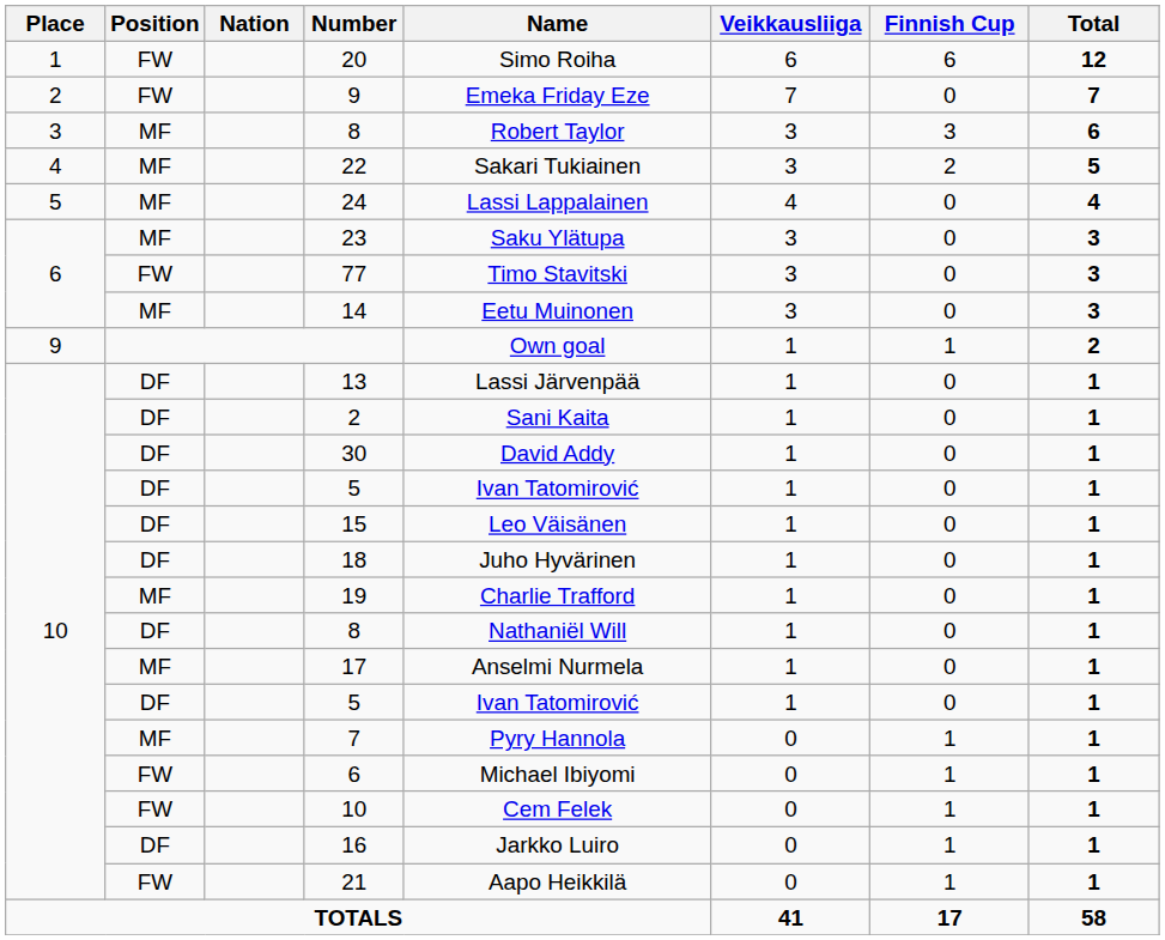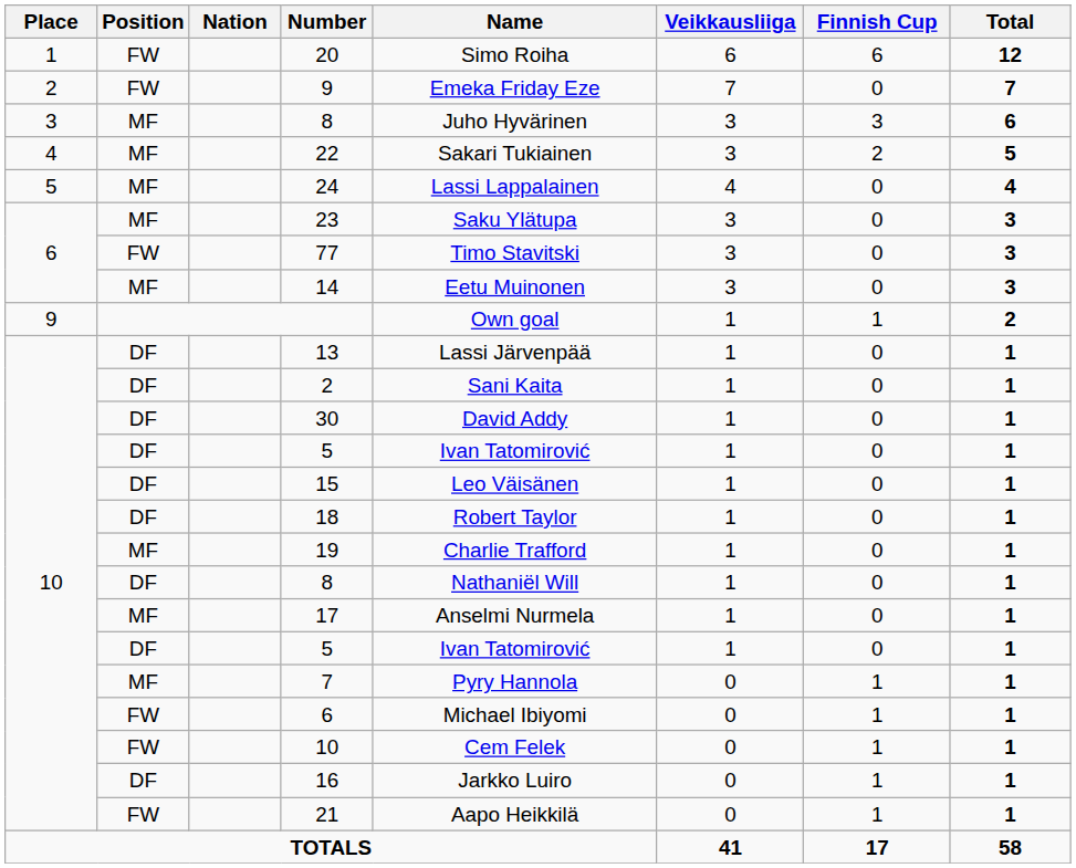3 / 8 | Name: Robert Taylor -> Juho Hyvärinen
18 | Name: Juho Hyvärinen -> Robert Taylor
